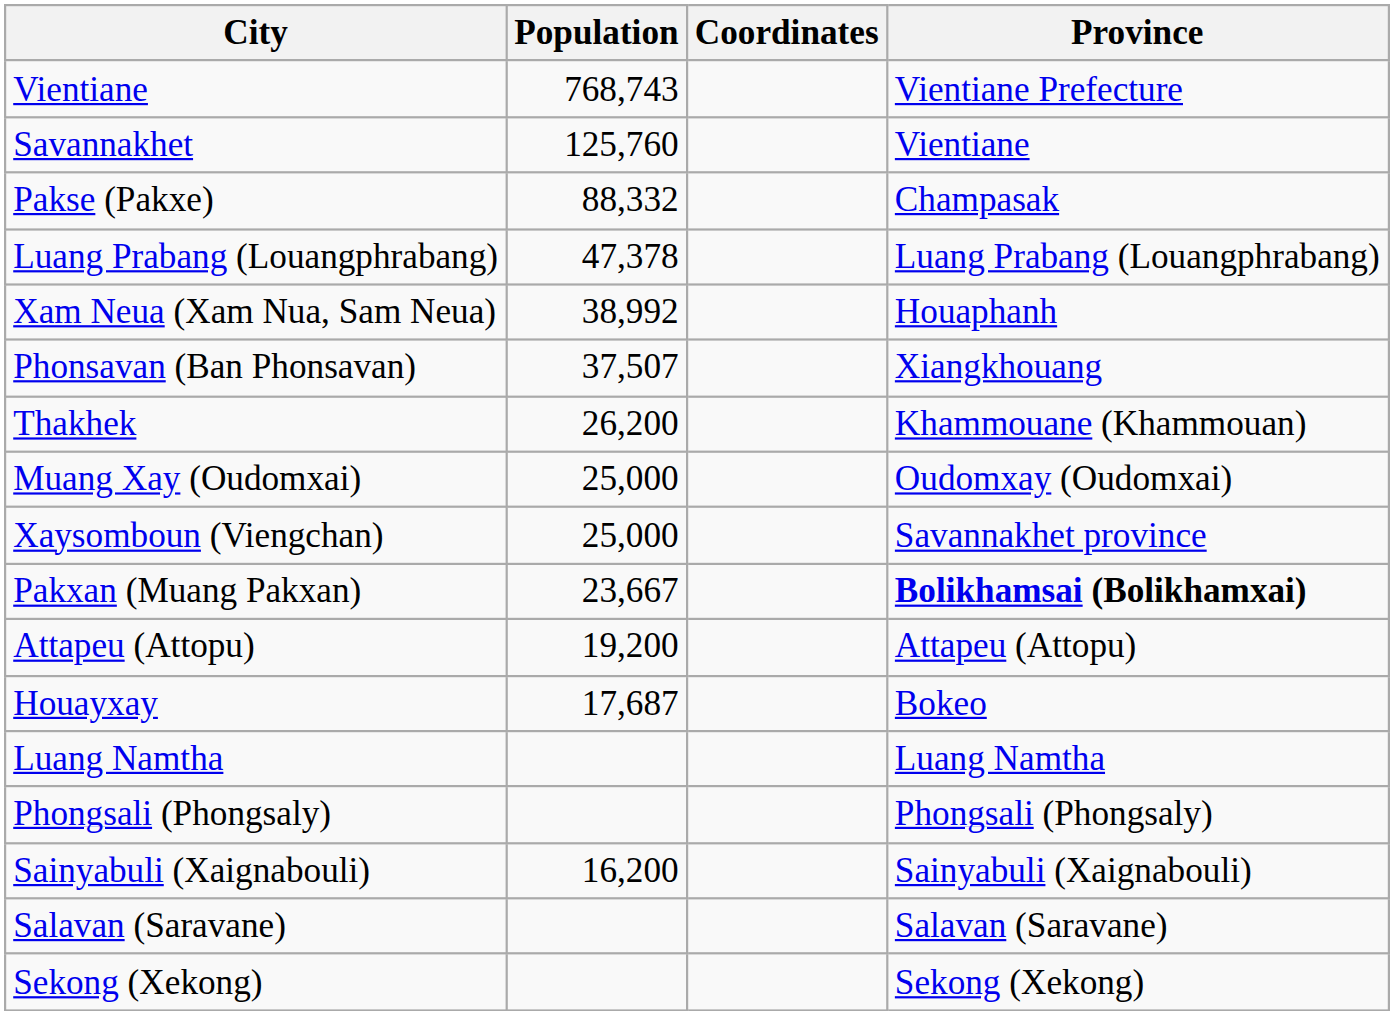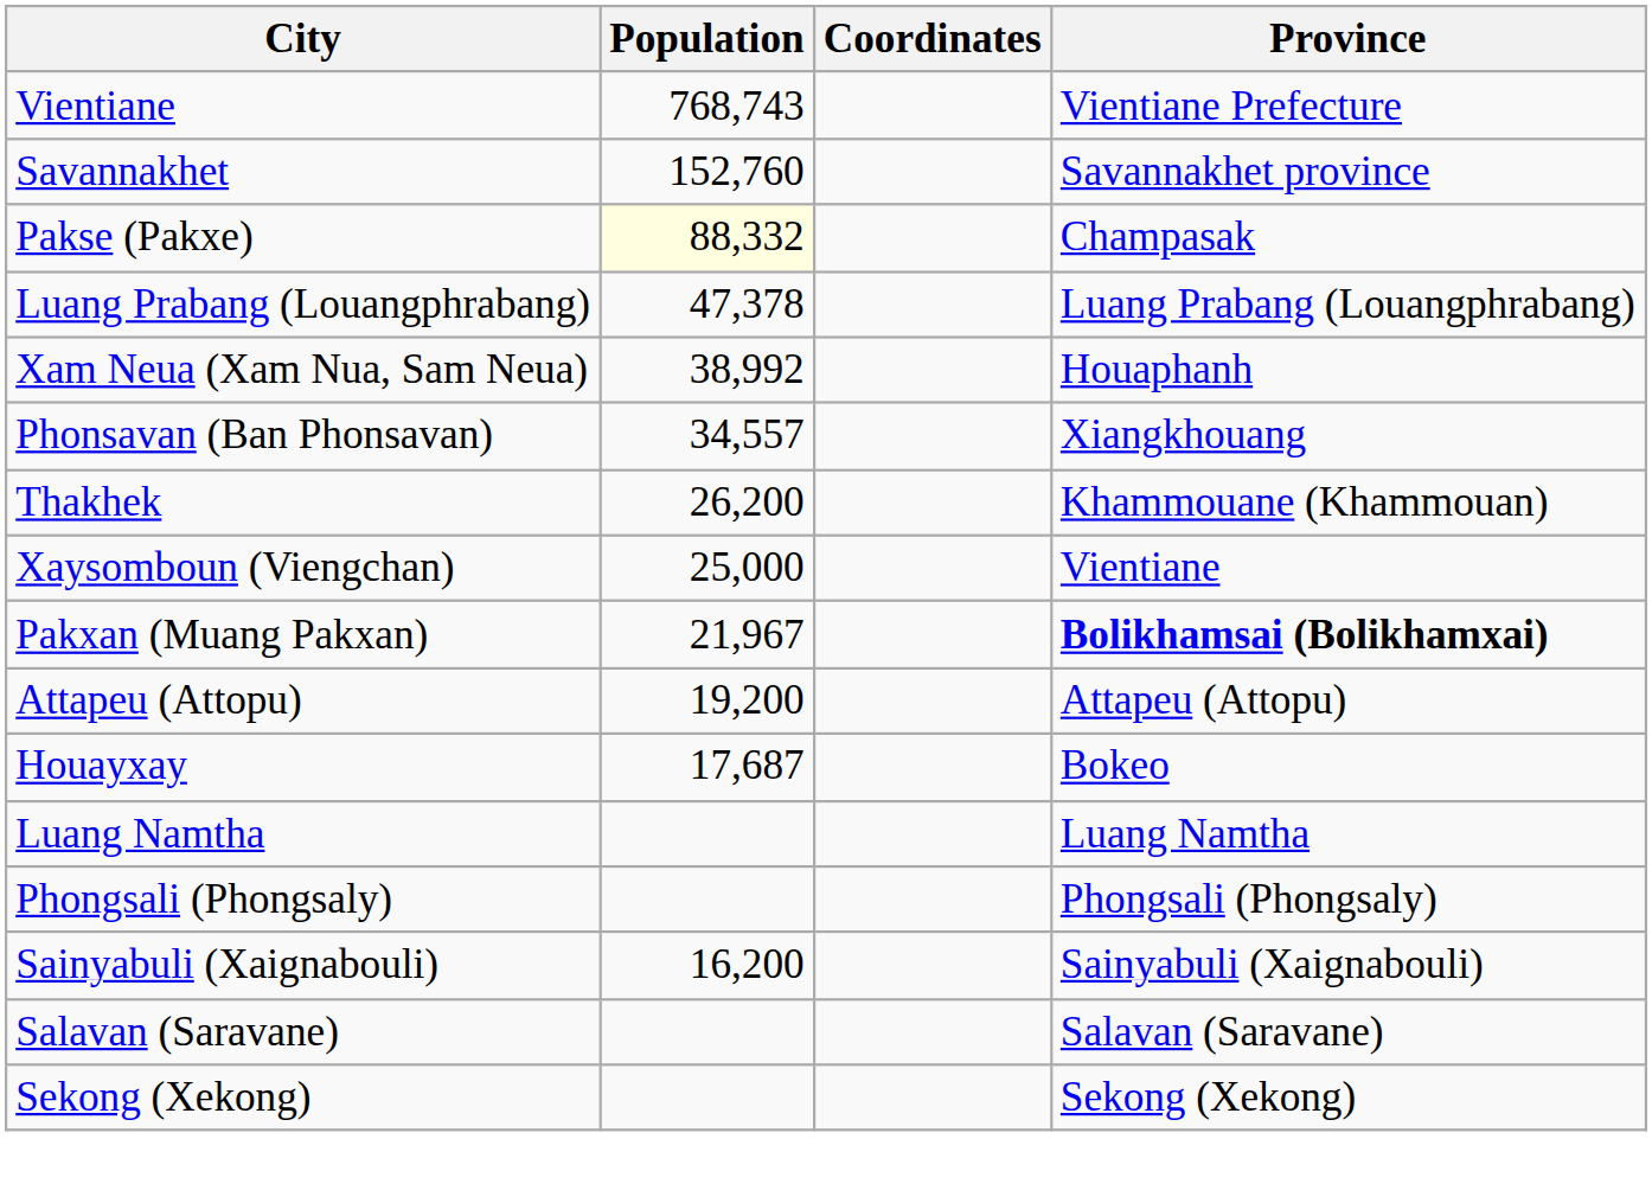Savannakhet | Population: 125,760 -> 152,760
Savannakhet | Province: Vientiane -> Savannakhet province
Pakse (Pakxe) | Population: no background -> lightyellow background
Phonsavan (Ban Phonsavan) | Population: 37,507 -> 34,557
- row: Muang Xay (Oudomxai) | 25,000 | Oudomxay (Oudomxai)
Xaysomboun (Viengchan) | Province: Savannakhet province -> Vientiane
Pakxan (Muang Pakxan) | Population: 23,667 -> 21,967
